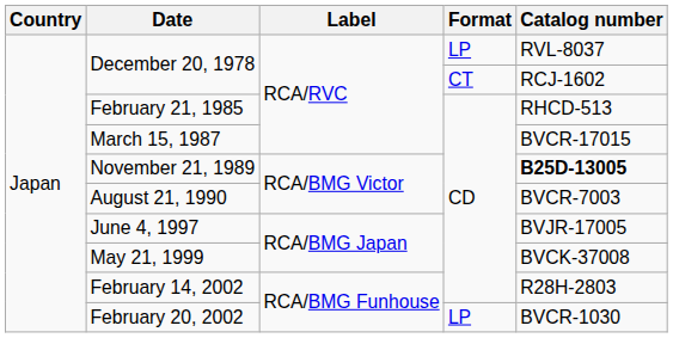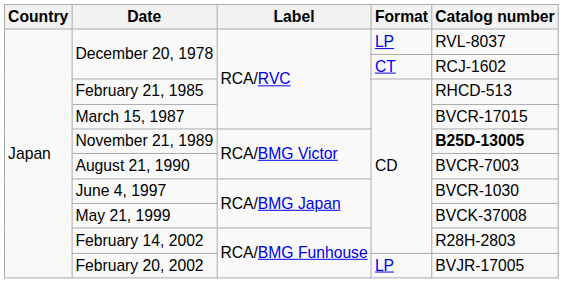June 4, 1997 | Catalog number: BVJR-17005 -> BVCR-1030
February 20, 2002 | Catalog number: BVCR-1030 -> BVJR-17005
